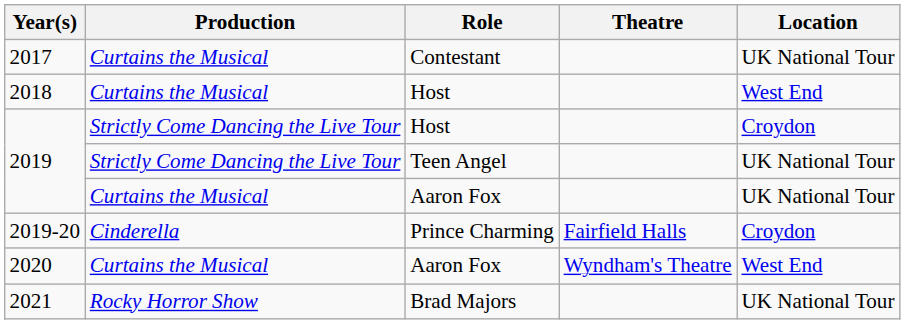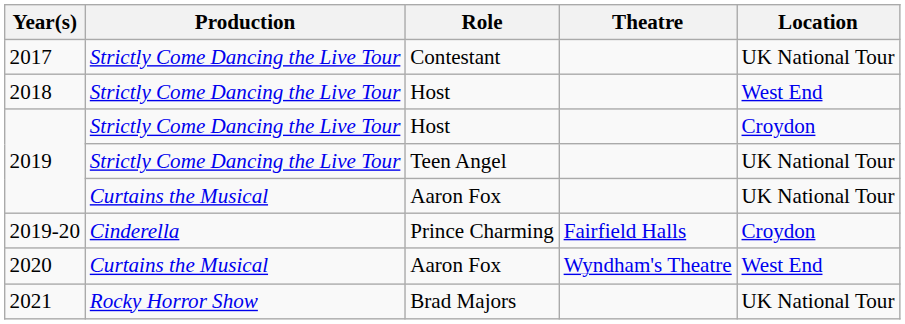2017 | Production: Curtains the Musical -> Strictly Come Dancing the Live Tour
2018 | Production: Curtains the Musical -> Strictly Come Dancing the Live Tour
